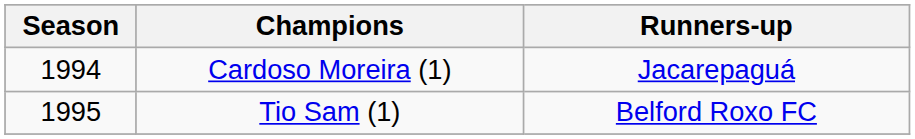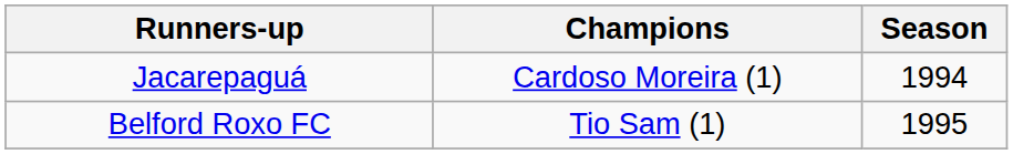columns swapped: Season <-> Runners-up
